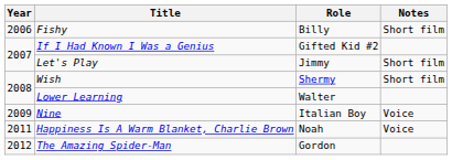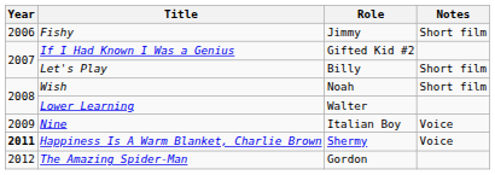Fishy | Role: Billy -> Jimmy
Let's Play | Role: Jimmy -> Billy
Wish | Role: Shermy -> Noah
Happiness Is A Warm Blanket, Charlie Brown | Year: normal -> bold
Happiness Is A Warm Blanket, Charlie Brown | Role: Noah -> Shermy
